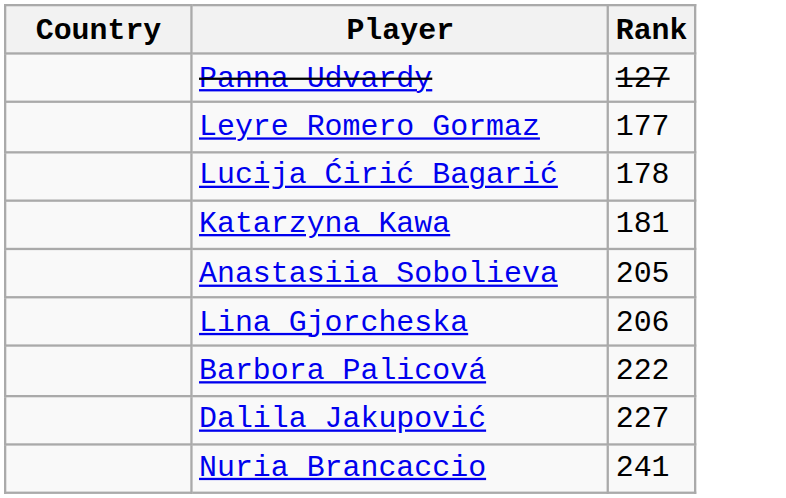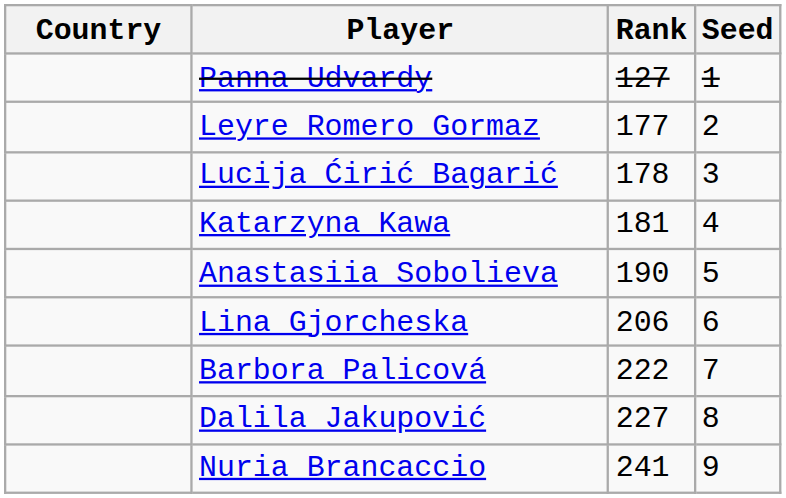+ column: Seed | 1 | 2 | 3 | 4 | 5 | 6 | 7 | 8 | 9
Anastasiia Sobolieva | Rank: 205 -> 190
